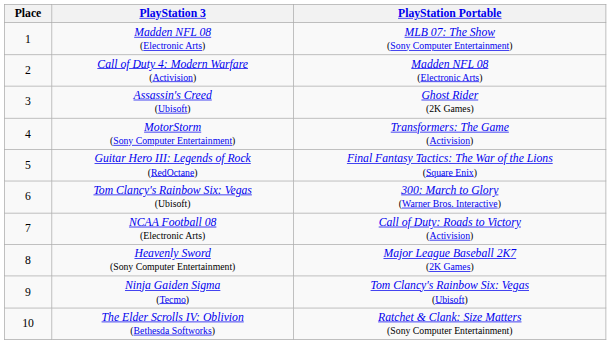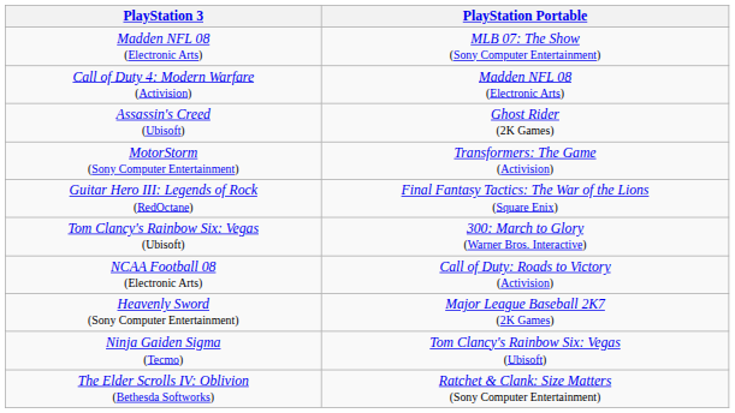- column: Place | 1 | 2 | 3 | 4 | 5 | 6 | 7 | 8 | 9 | 10
